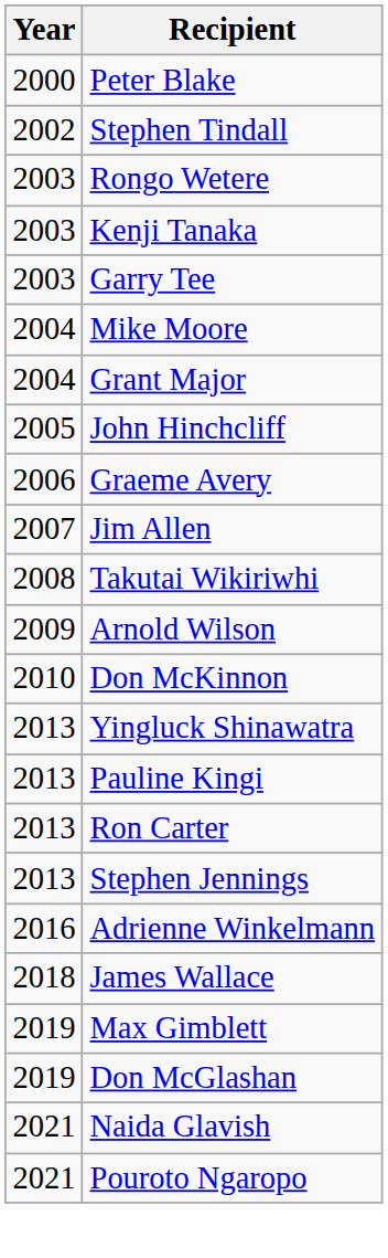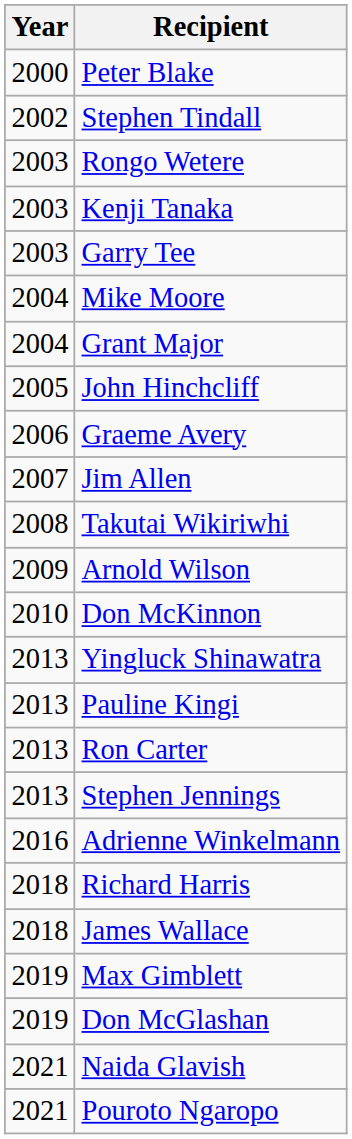+ row: 2018 | Richard Harris
